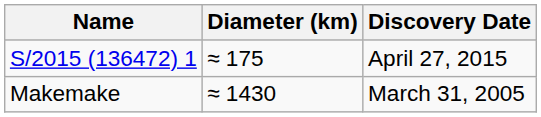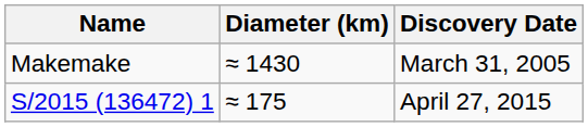rows swapped: Makemake <-> S/2015 (136472) 1
